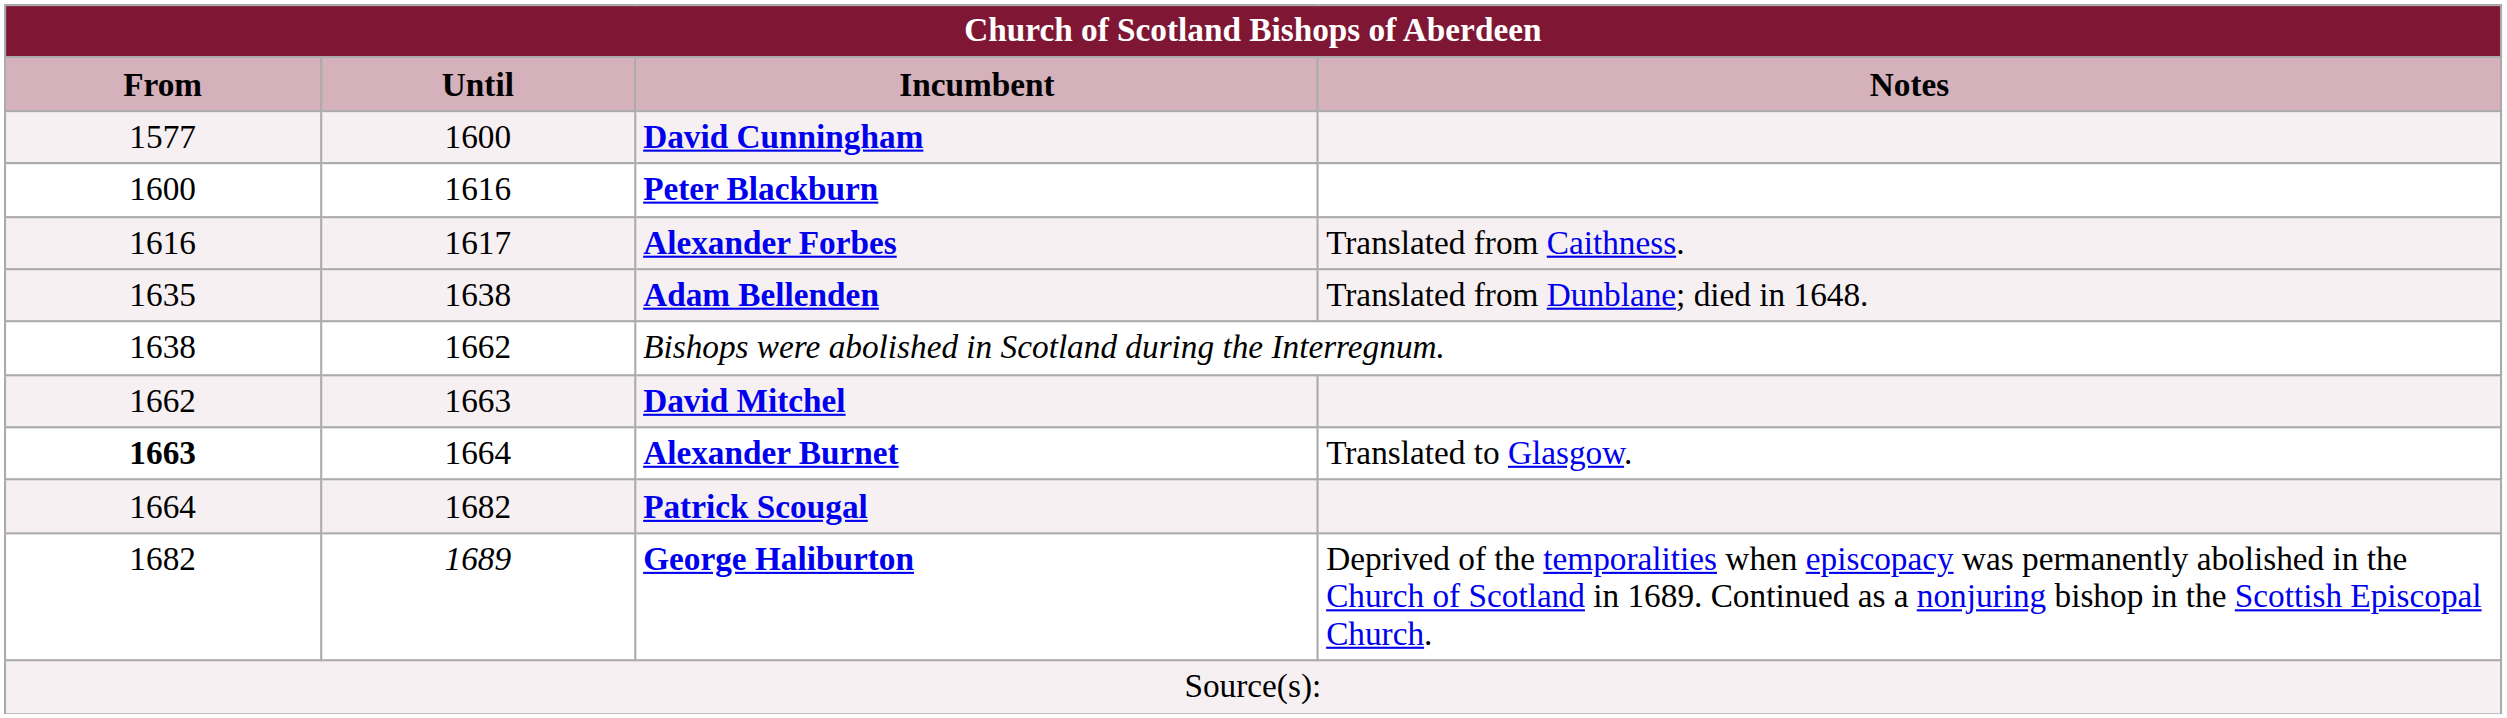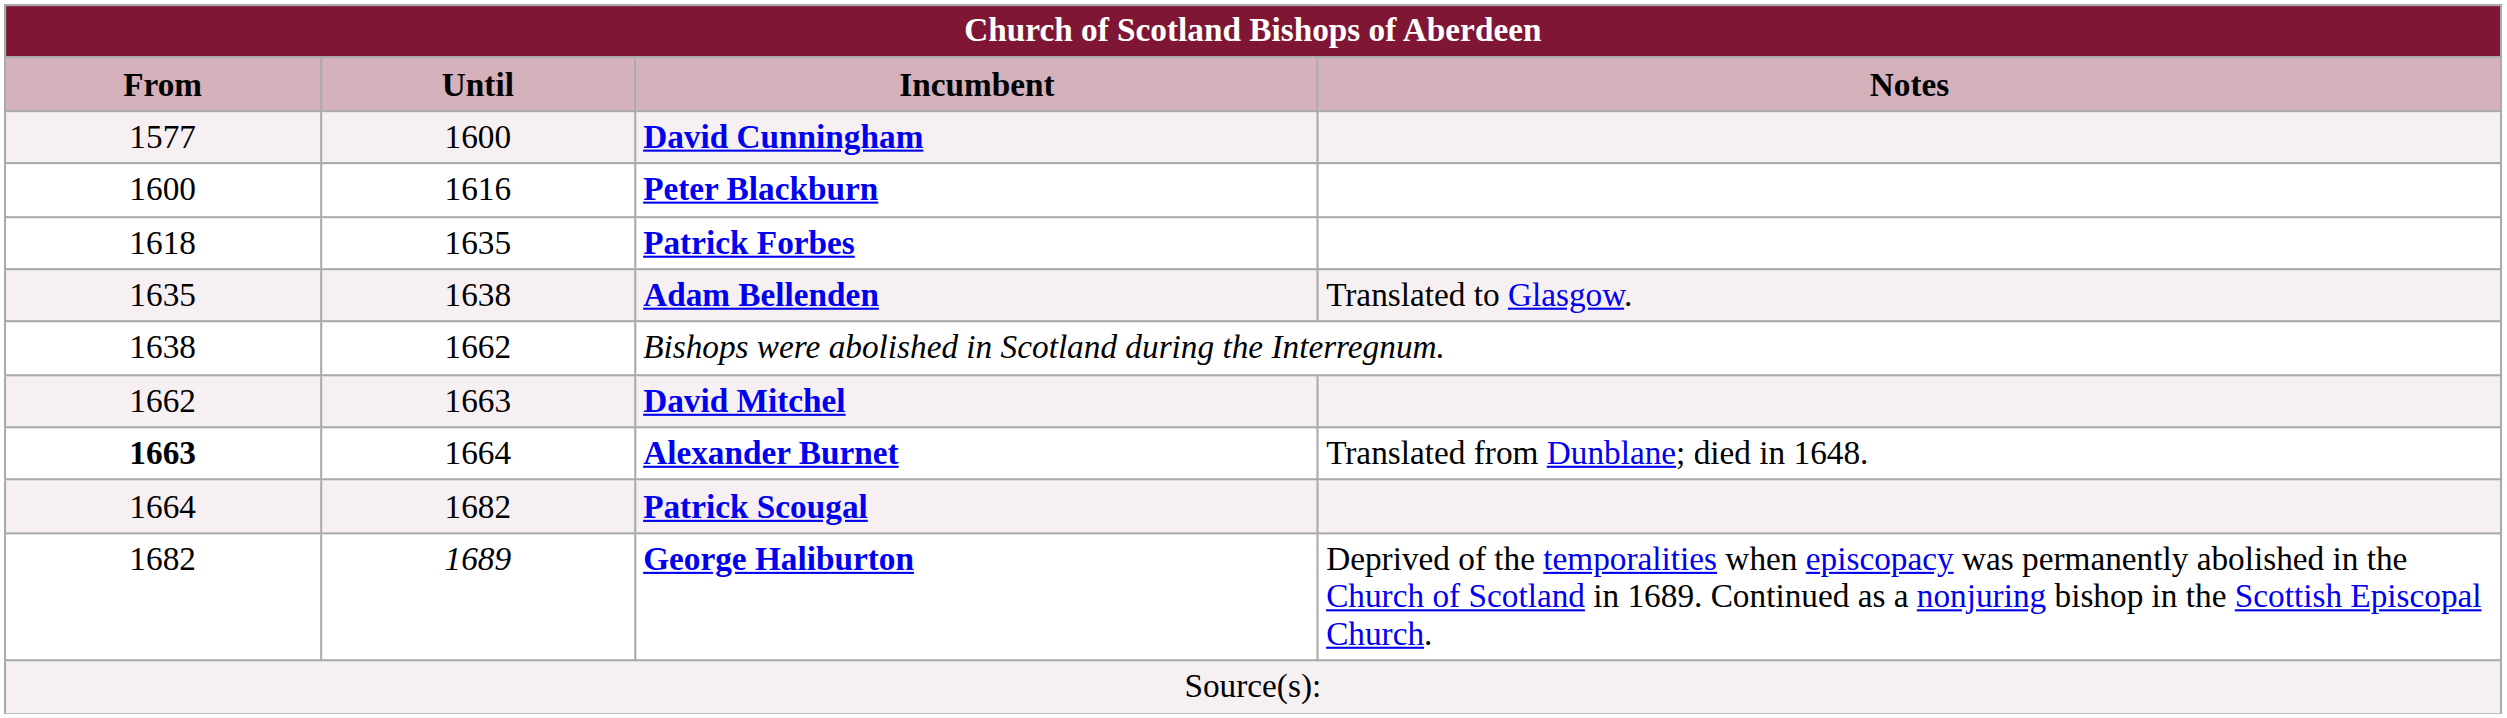- row: 1616 | 1617 | Alexander Forbes | Translated from Caithness.
+ row: 1618 | 1635 | Patrick Forbes
Adam Bellenden | Notes: Translated from Dunblane; died in 1648. -> Translated to Glasgow.
Alexander Burnet | Notes: Translated to Glasgow. -> Translated from Dunblane; died in 1648.
